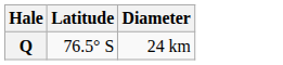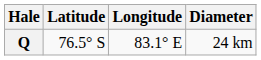+ column: Longitude | 83.1° E
